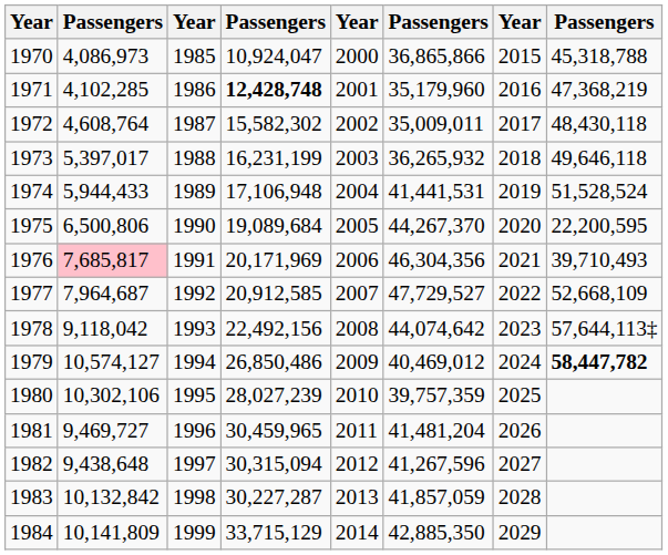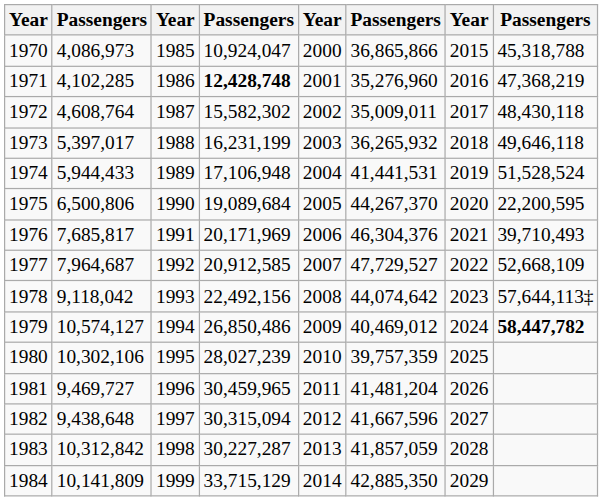1971 | column 6: 35,179,960 -> 35,276,960
1976 | column 2: pink background -> no background
1976 | column 6: 46,304,356 -> 46,304,376
1982 | column 6: 41,267,596 -> 41,667,596
1983 | column 2: 10,132,842 -> 10,312,842
